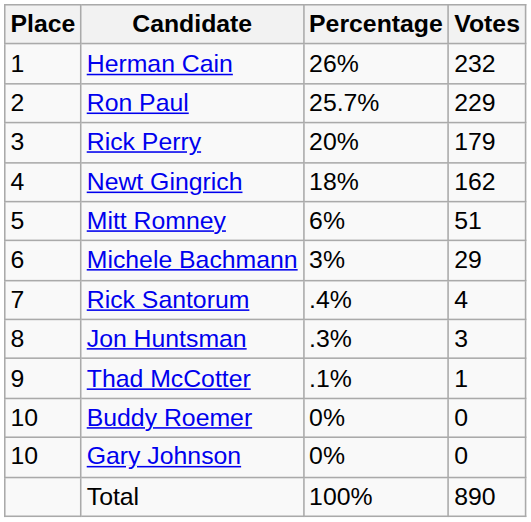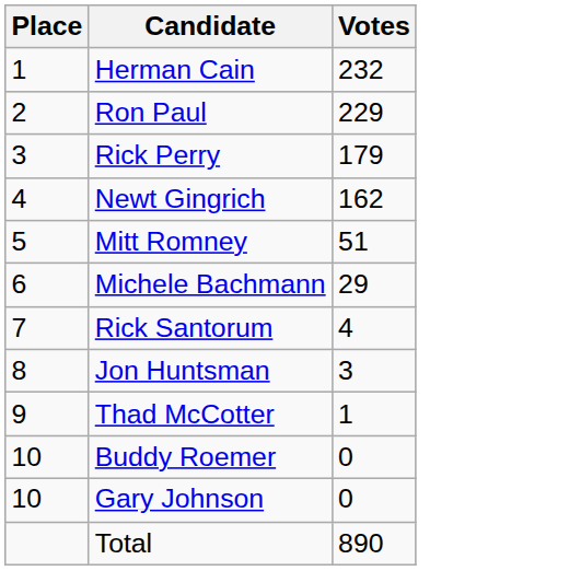- column: Percentage | 26% | 25.7% | 20% | 18% | 6% | 3% | .4% | .3% | .1% | 0% | 0% | 100%
